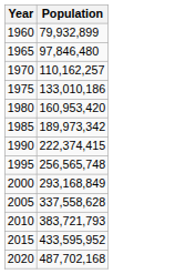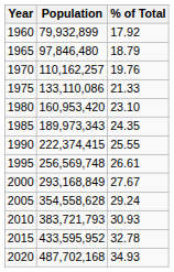+ column: % of Total | 17.92 | 18.79 | 19.76 | 21.33 | 23.10 | 24.35 | 25.55 | 26.61 | 27.67 | 29.24 | 30.93 | 32.78 | 34.93
1975 | Population: 133,010,186 -> 133,110,086
1985 | Population: 189,973,342 -> 189,973,343
1995 | Population: 256,565,748 -> 256,569,748
2005 | Population: 337,558,628 -> 354,558,628
